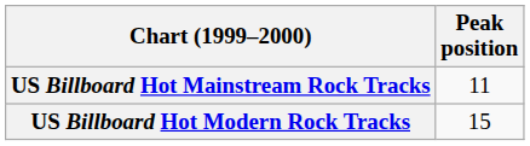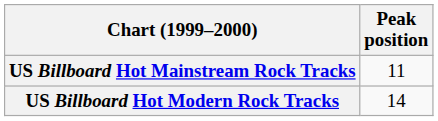US Billboard Hot Modern Rock Tracks | Peak position: 15 -> 14
